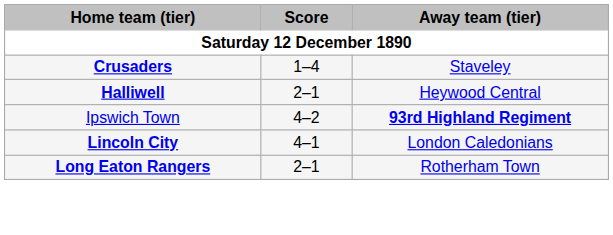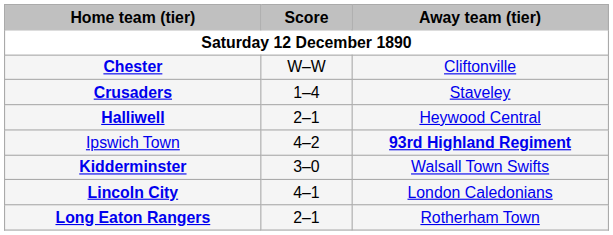+ row: Chester | W–W | Cliftonville
+ row: Kidderminster | 3–0 | Walsall Town Swifts
